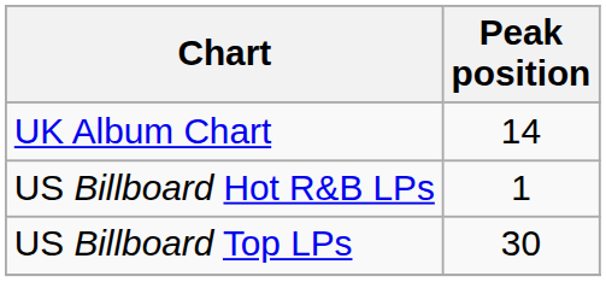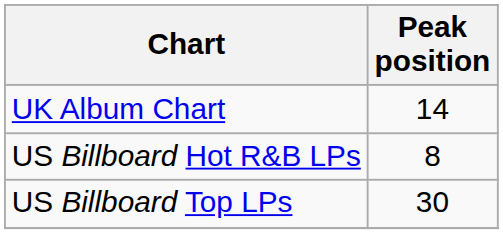US Billboard Hot R&B LPs | Peak position: 1 -> 8
